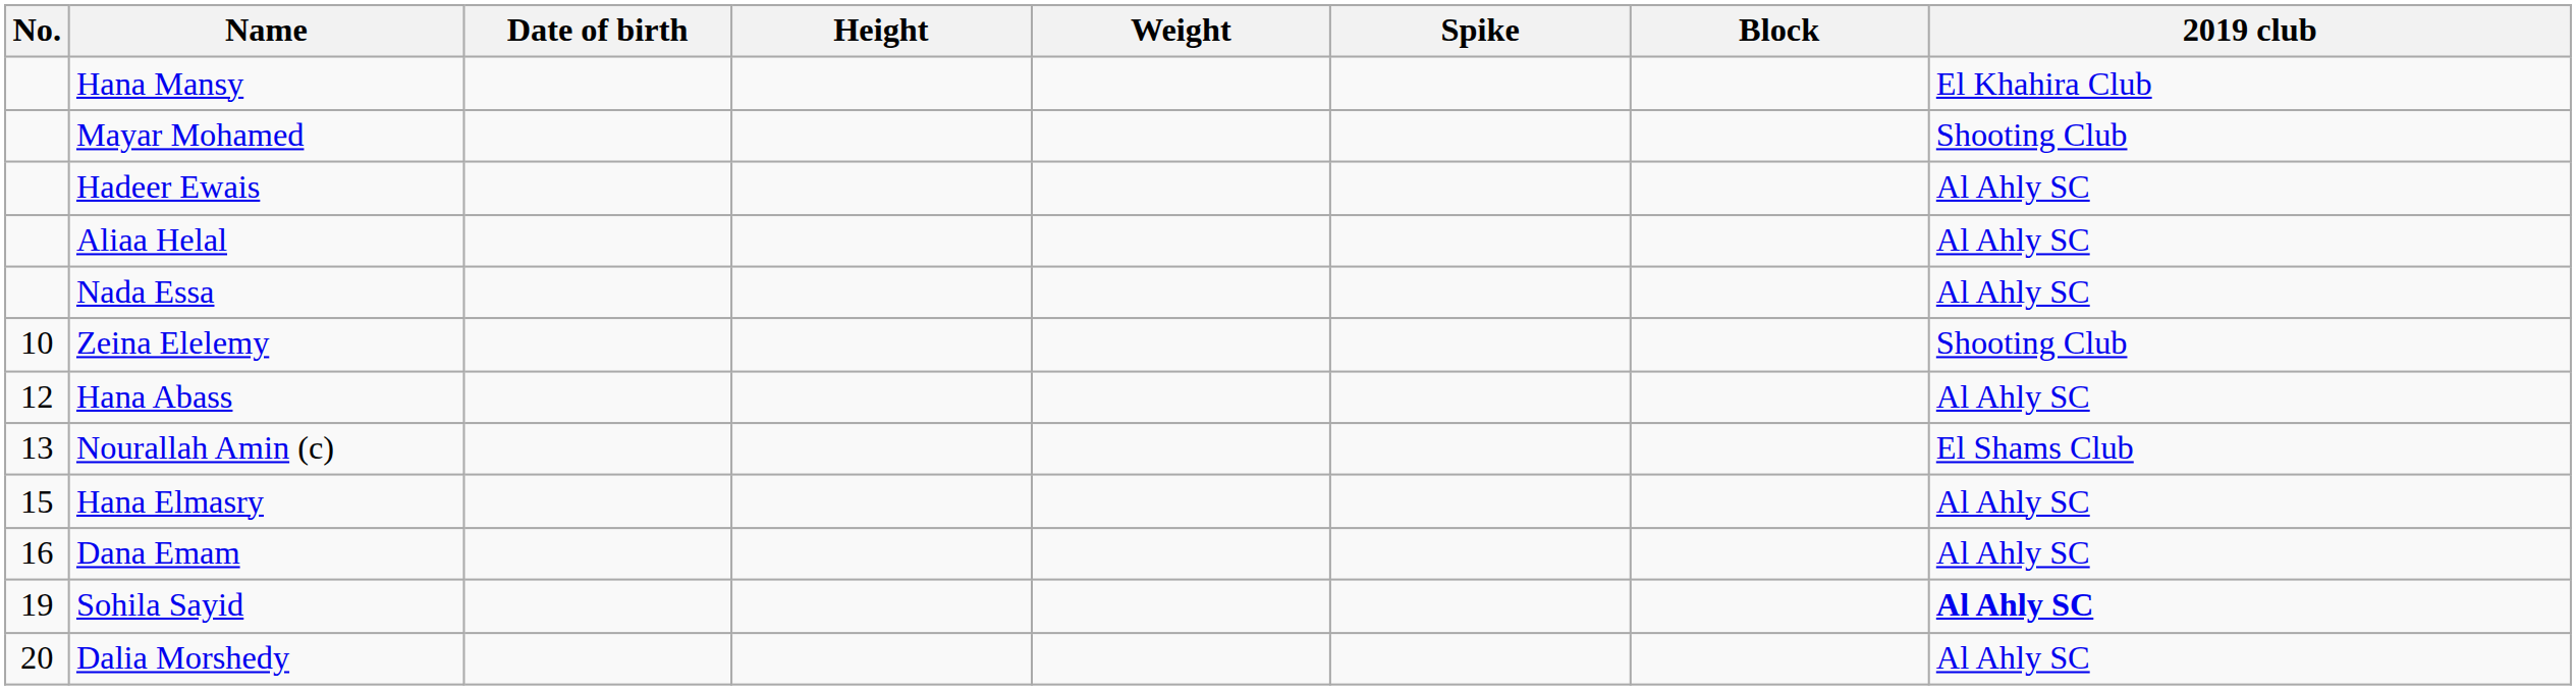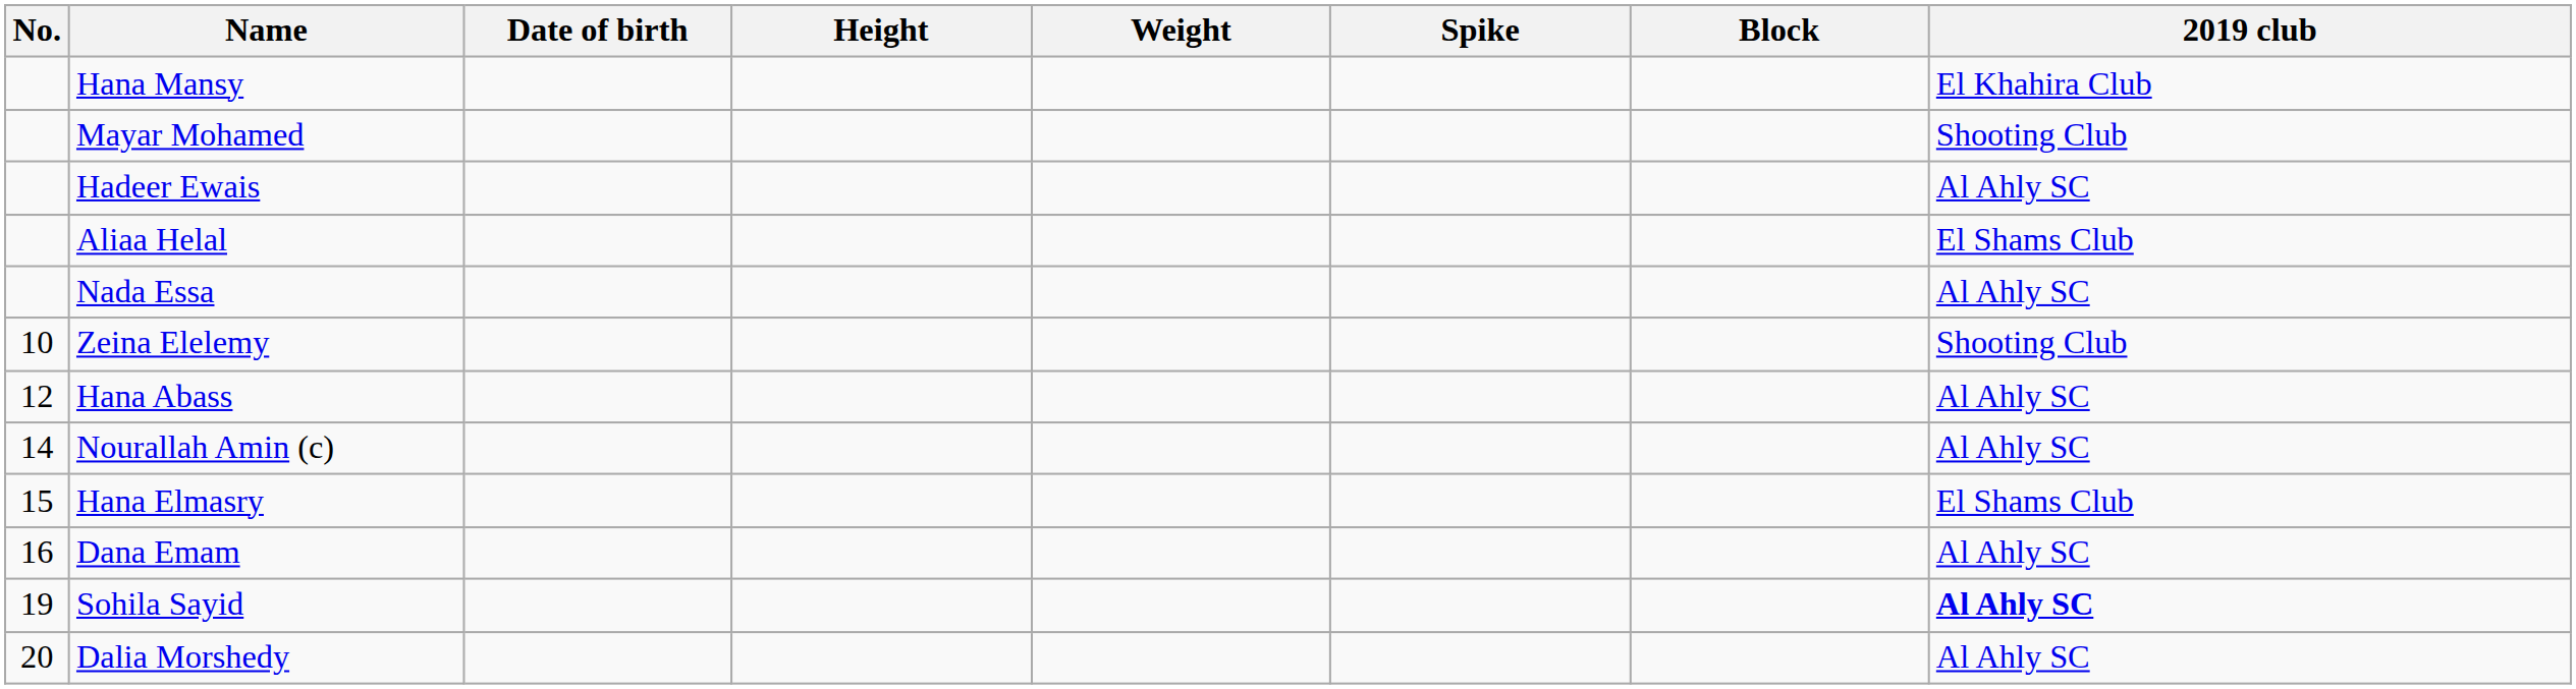Aliaa Helal | 2019 club: Al Ahly SC -> El Shams Club
Nourallah Amin (c) | No.: 13 -> 14
Nourallah Amin (c) | 2019 club: El Shams Club -> Al Ahly SC
Hana Elmasry | 2019 club: Al Ahly SC -> El Shams Club
